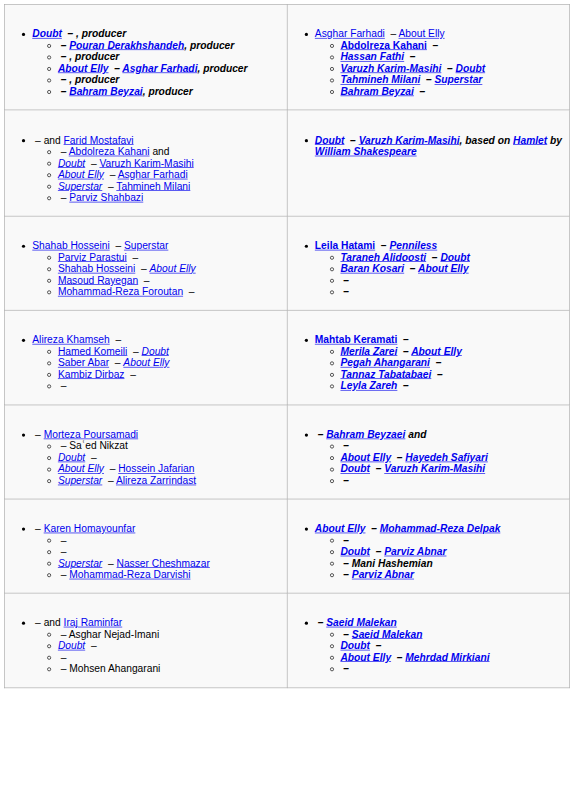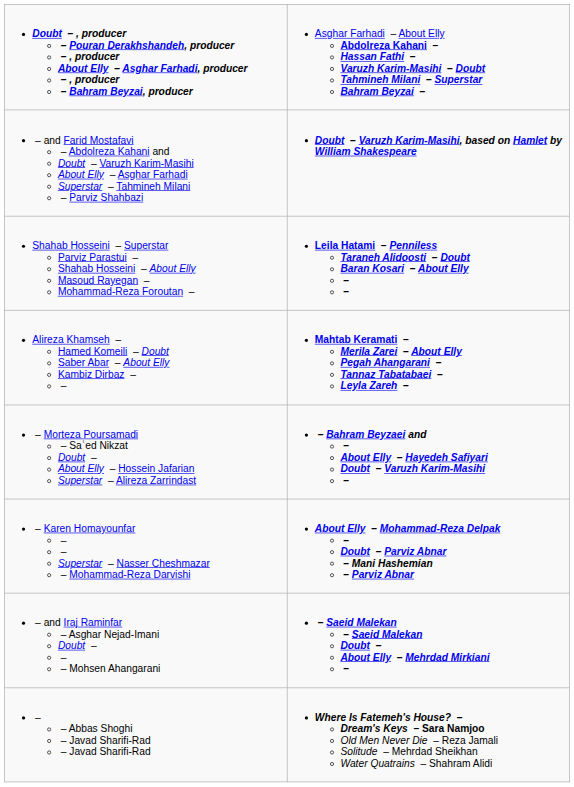+ row: – – Abbas Shoghi – Javad Sharifi-Rad – Javad Sharifi-Rad | Where Is Fatemeh's House? – Dream's Keys – Sara Namjoo Old Men Never Die – Reza Jamali Solitude – Mehrdad Sheikhan Water Quatrains – Shahram Alidi
